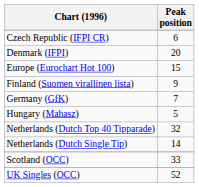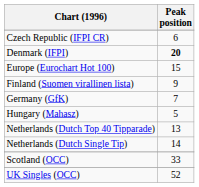Denmark (IFPI) | Peak position: normal -> bold
Netherlands (Dutch Top 40 Tipparade) | Peak position: 32 -> 13
